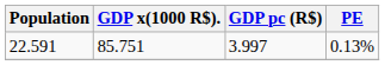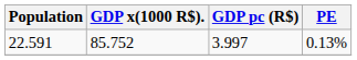22.591 | GDP x(1000 R$).: 85.751 -> 85.752
